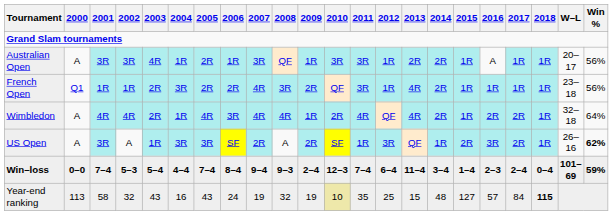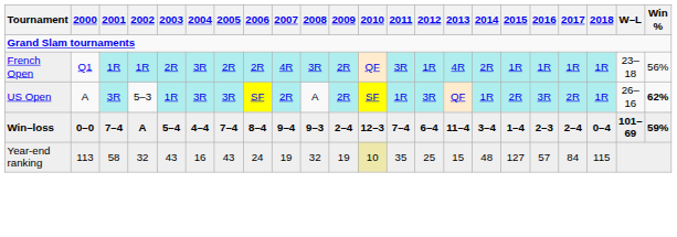- row: Australian Open | A | 3R | 3R | 4R | 1R | 2R | 1R | 3R | QF | 1R | 3R | 3R | 1R | 2R | 2R | 1R | A | 1R | 1R | 20–17 | 56%
- row: Wimbledon | A | 4R | 4R | 2R | 1R | 4R | 3R | 4R | 4R | 1R | 2R | 4R | QF | 4R | 2R | 1R | 2R | 2R | 1R | 32–18 | 64%
US Open | 2002: A -> 5–3
Win–loss | 2002: 5–3 -> A
Year-end ranking | 2018: bold -> normal
